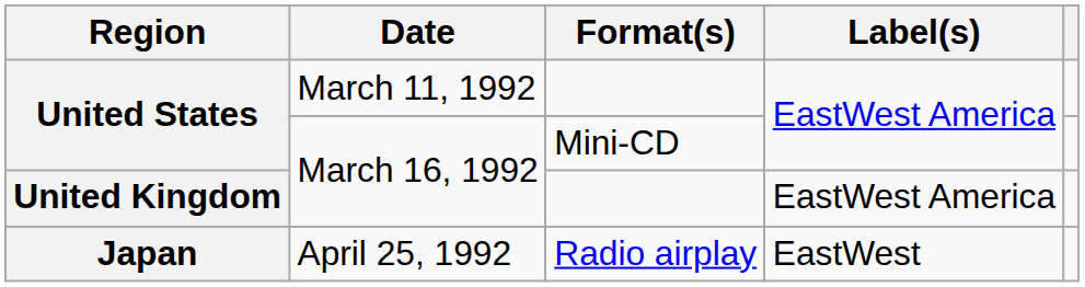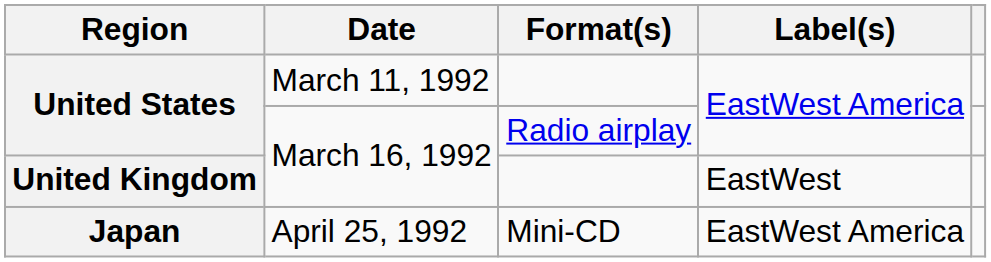United States / March 16, 1992 | Format(s): Mini-CD -> Radio airplay
United Kingdom | Label(s): EastWest America -> EastWest
Japan | Format(s): Radio airplay -> Mini-CD
Japan | Label(s): EastWest -> EastWest America
